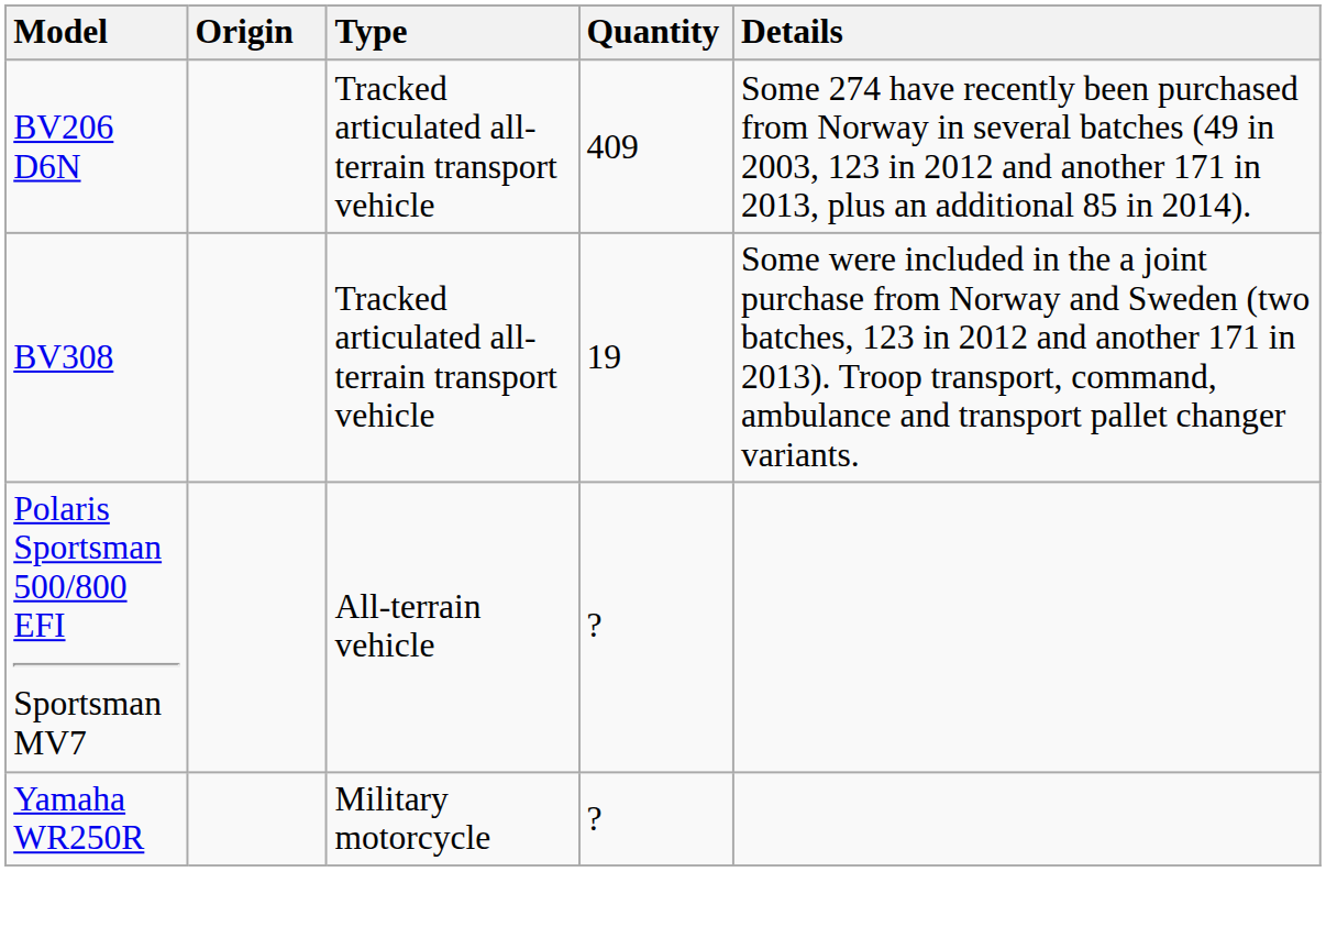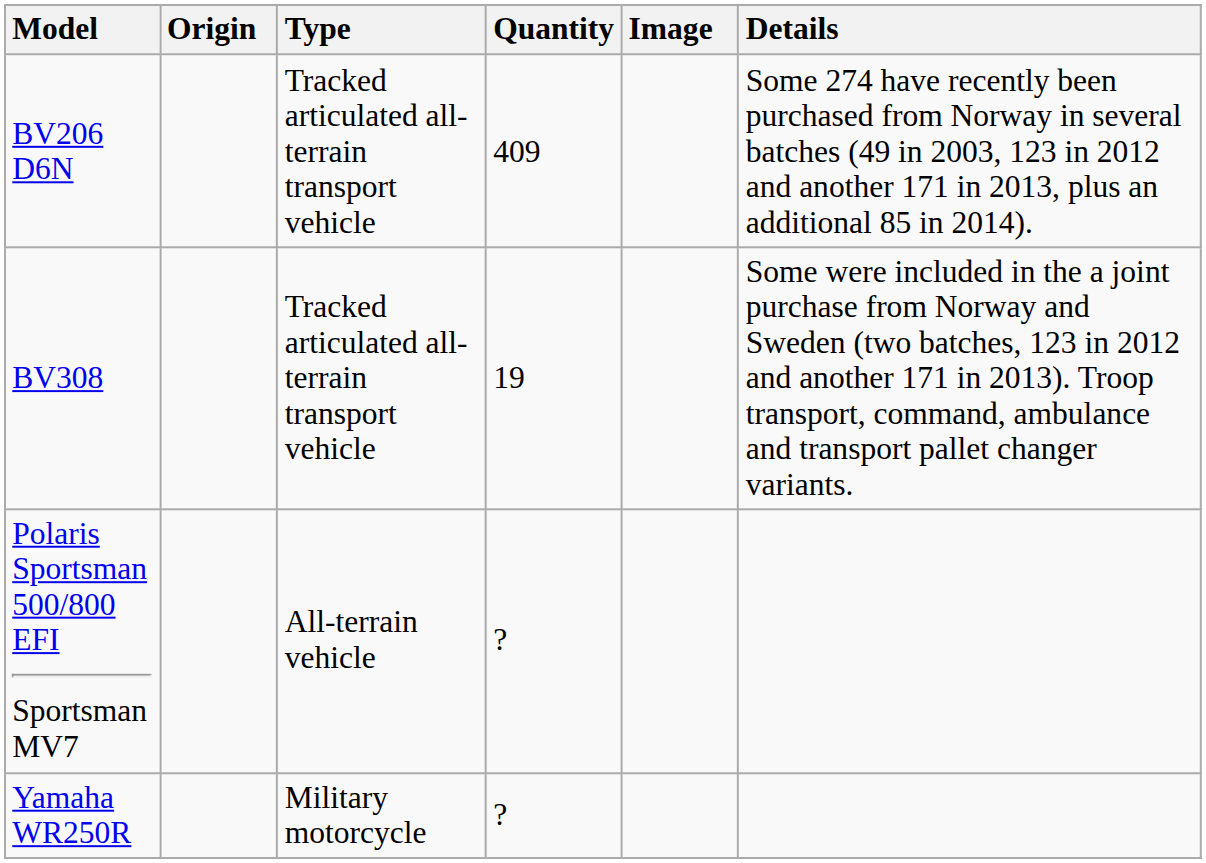+ column: Image
